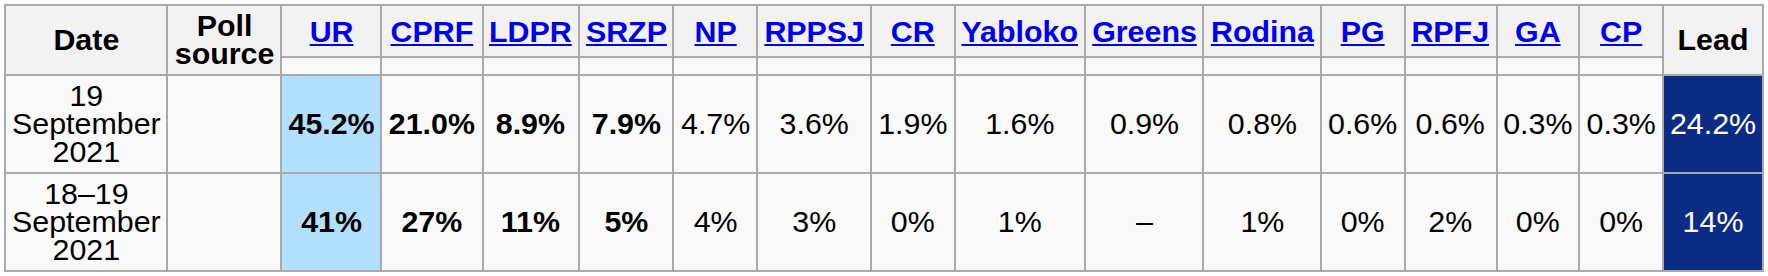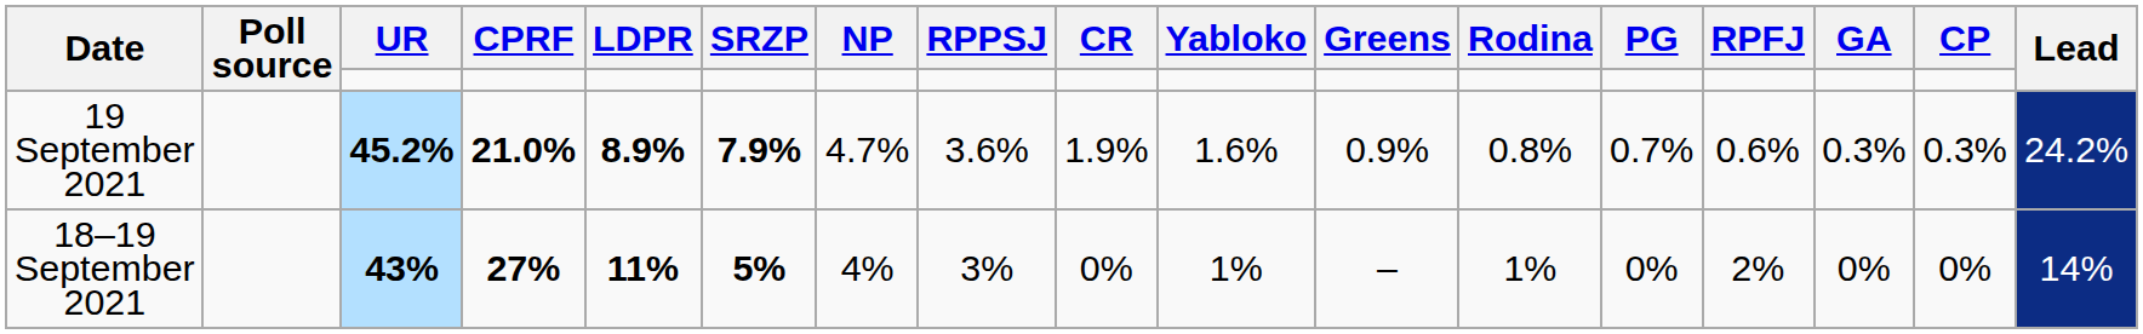19 September 2021 | PG: 0.6% -> 0.7%
18–19 September 2021 | UR: 41% -> 43%
